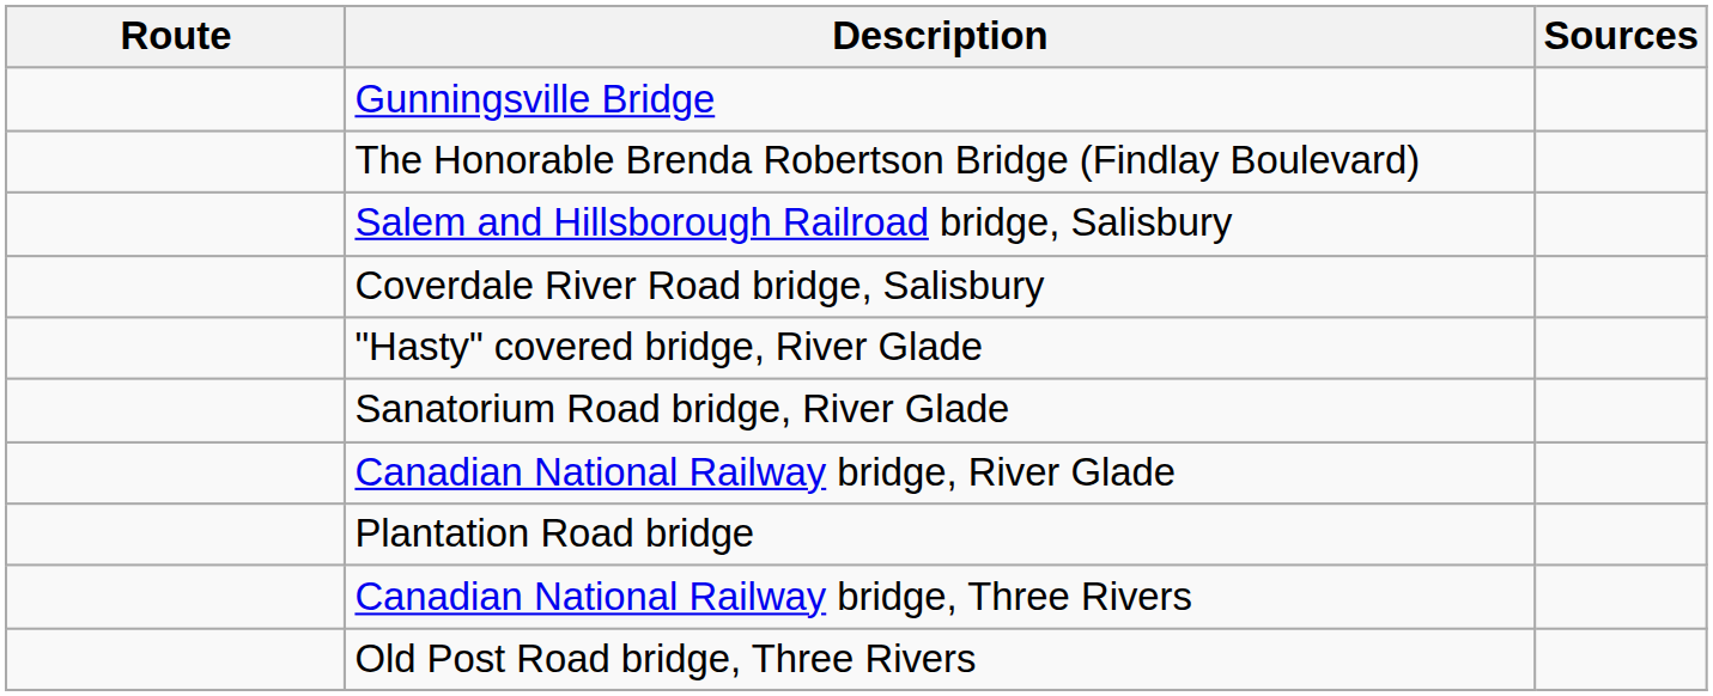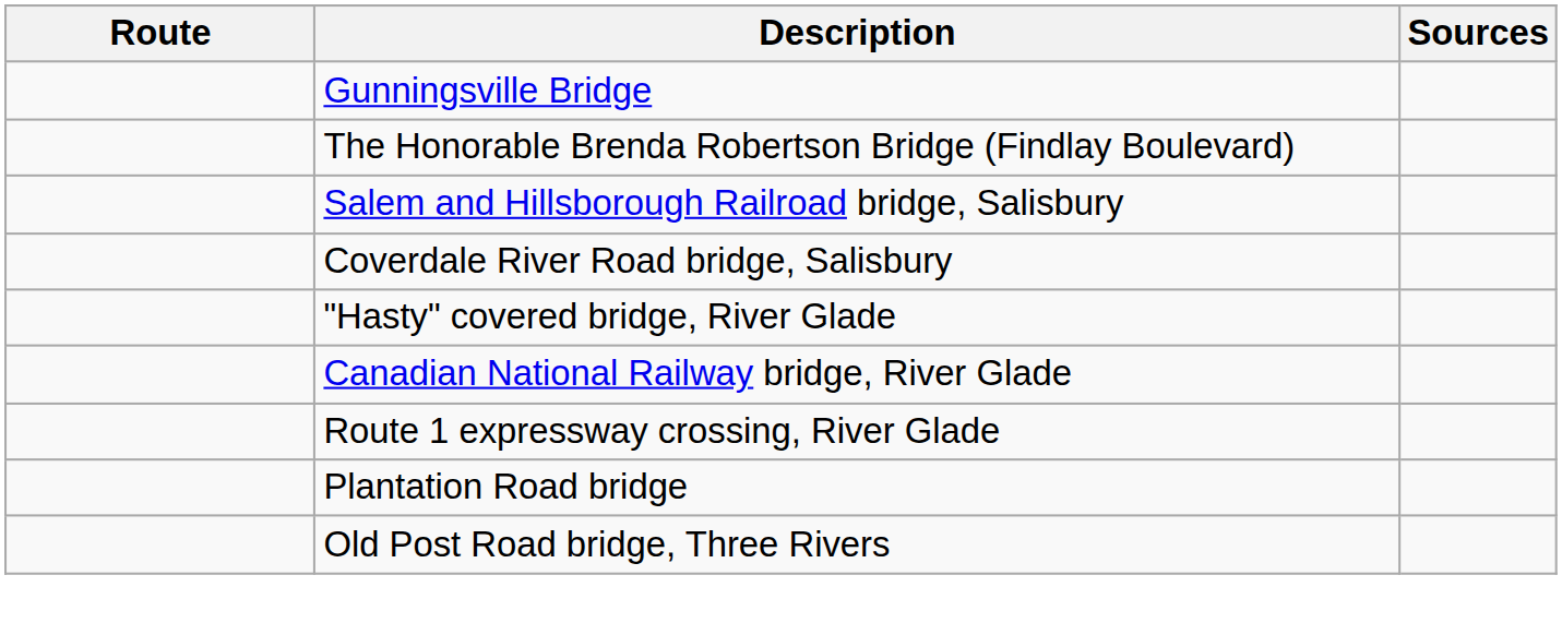- row: Sanatorium Road bridge, River Glade
+ row: Route 1 expressway crossing, River Glade
- row: Canadian National Railway bridge, Three Rivers
